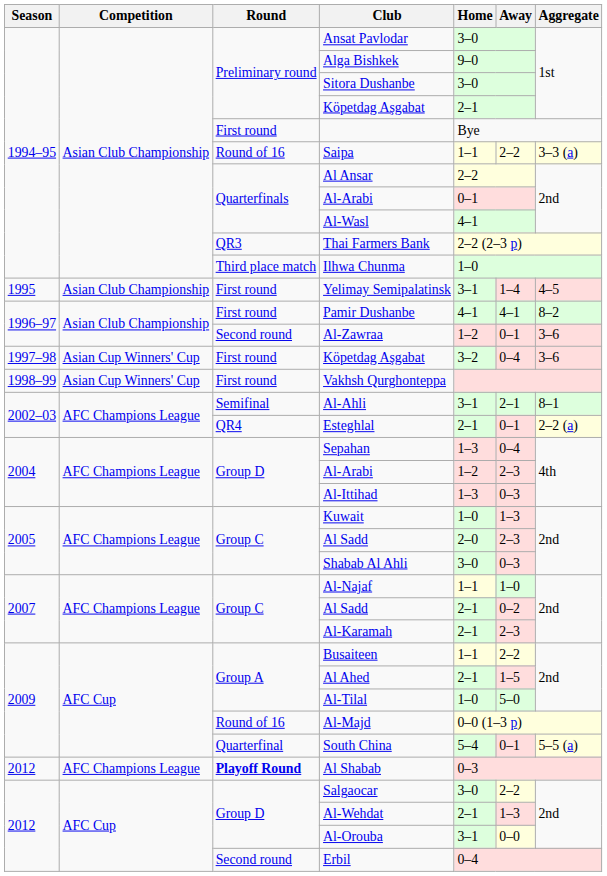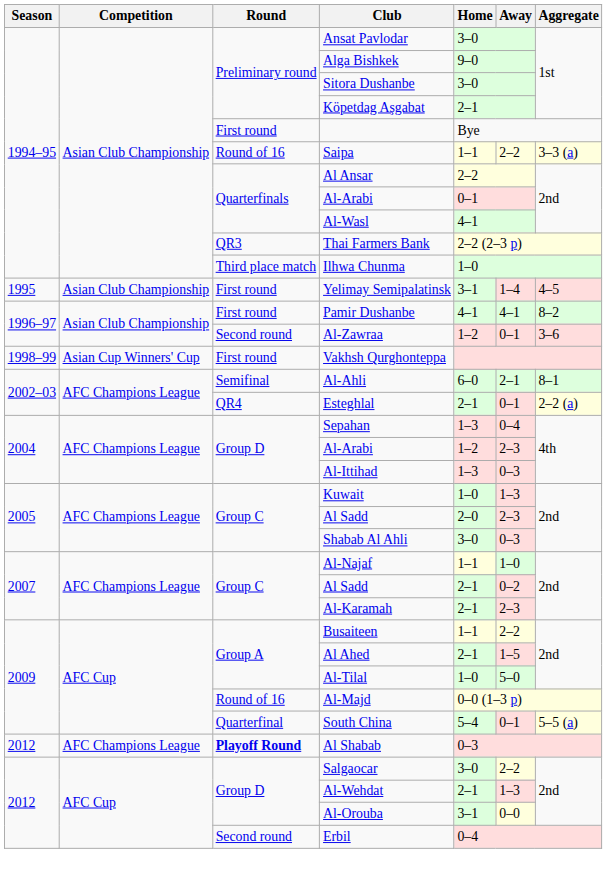- row: 1997–98 | Asian Cup Winners' Cup | First round | Köpetdag Aşgabat | 3–2 | 0–4 | 3–6
Al-Ahli | Home: 3–1 -> 6–0
